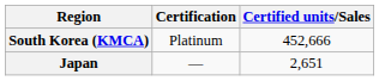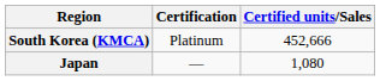Japan | Certified units/Sales: 2,651 -> 1,080
